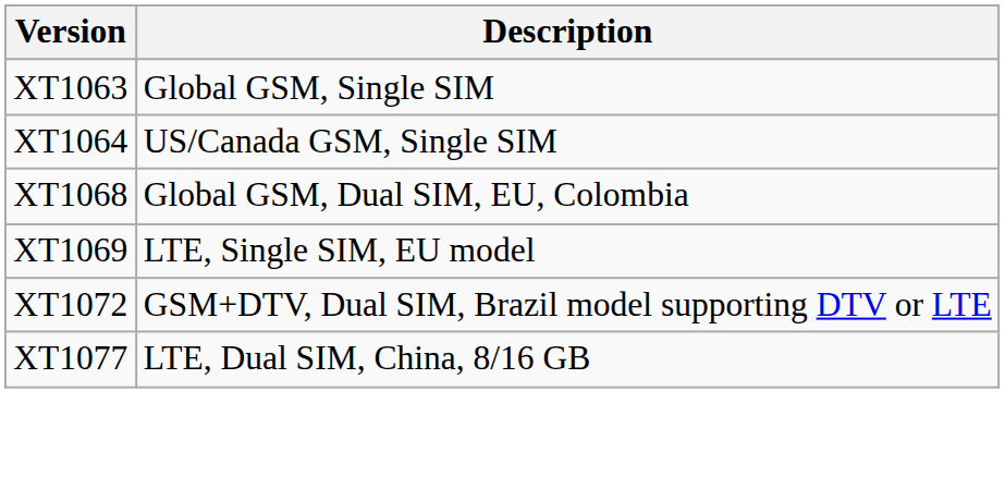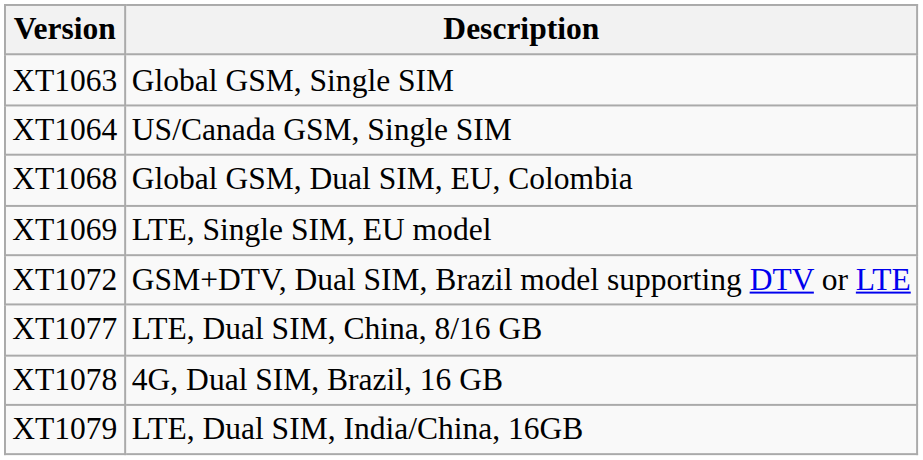+ row: XT1078 | 4G, Dual SIM, Brazil, 16 GB
+ row: XT1079 | LTE, Dual SIM, India/China, 16GB
